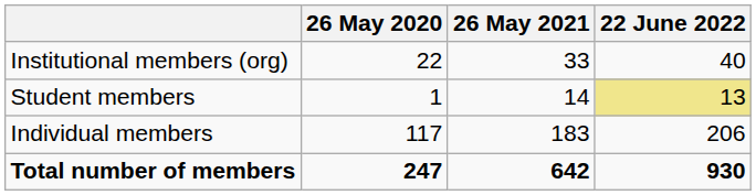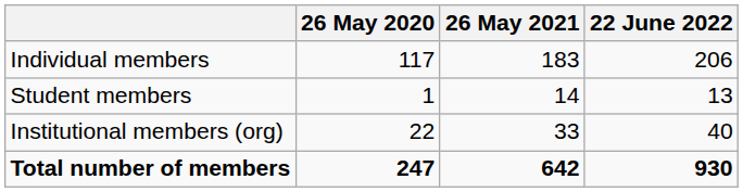rows swapped: Individual members <-> Institutional members (org)
Student members | 22 June 2022: khaki background -> no background
